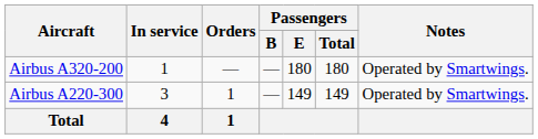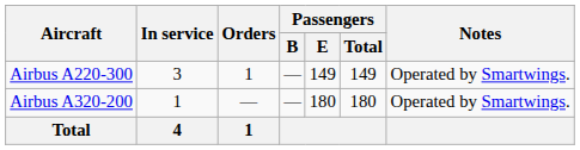rows swapped: Airbus A220-300 <-> Airbus A320-200
